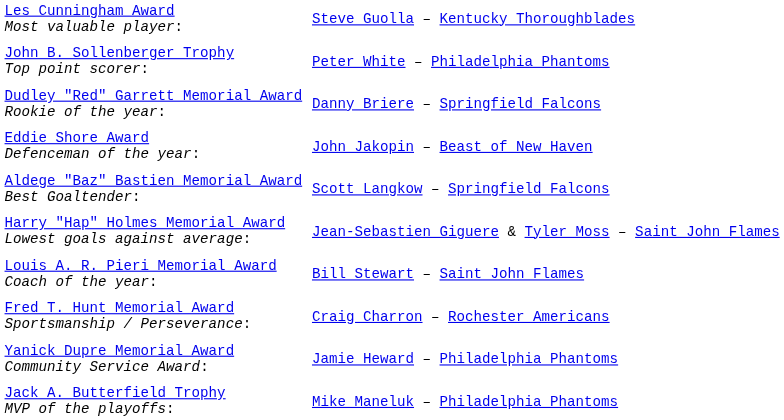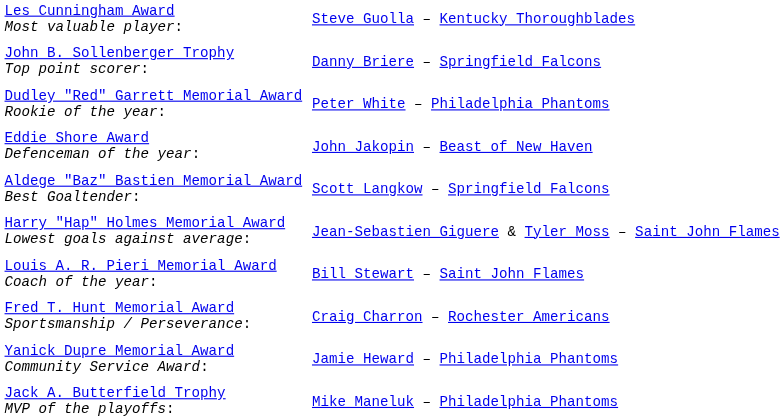John B. Sollenberger Trophy Top point scorer: | column 2: Peter White – Philadelphia Phantoms -> Danny Briere – Springfield Falcons
Dudley "Red" Garrett Memorial Award Rookie of the year: | column 2: Danny Briere – Springfield Falcons -> Peter White – Philadelphia Phantoms
